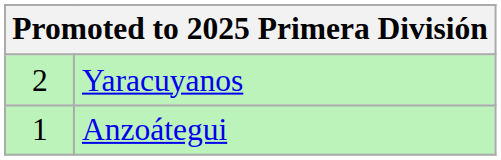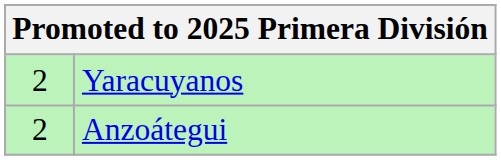Anzoátegui | column 1: 1 -> 2
